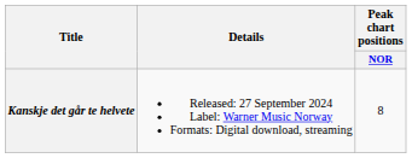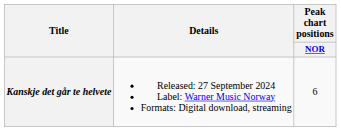Kanskje det går te helvete | Peak chart positions / NOR: 8 -> 6
